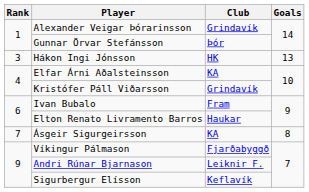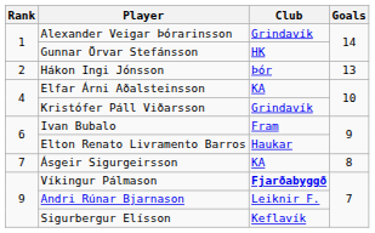Gunnar Örvar Stefánsson | Club: Þór -> HK
Hákon Ingi Jónsson | Rank: 3 -> 2
Hákon Ingi Jónsson | Club: HK -> Þór
Víkingur Pálmason | Club: normal -> bold
